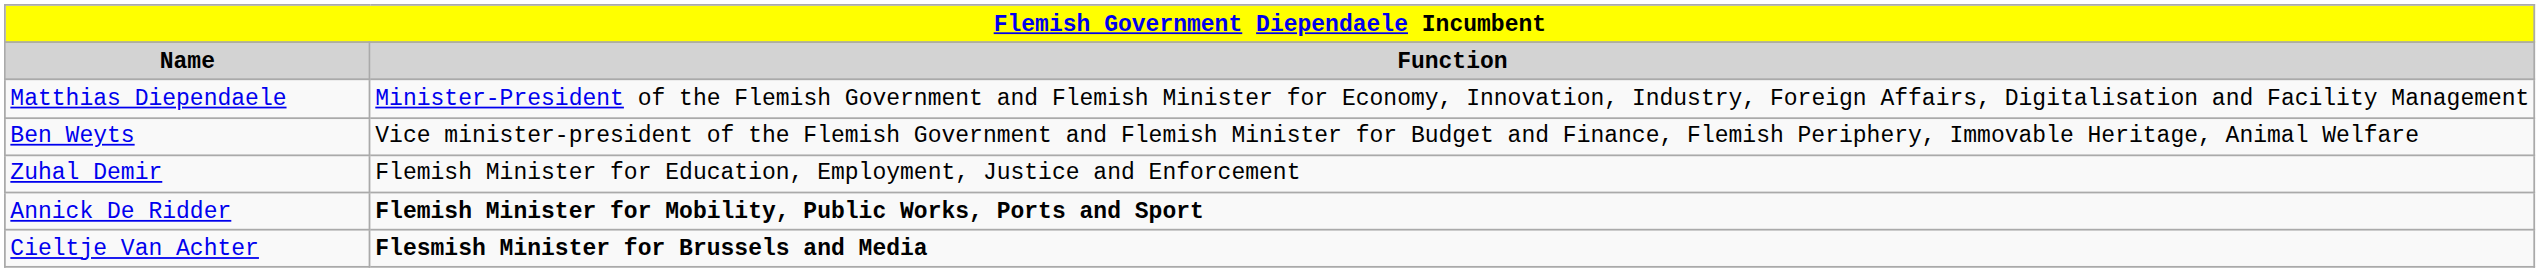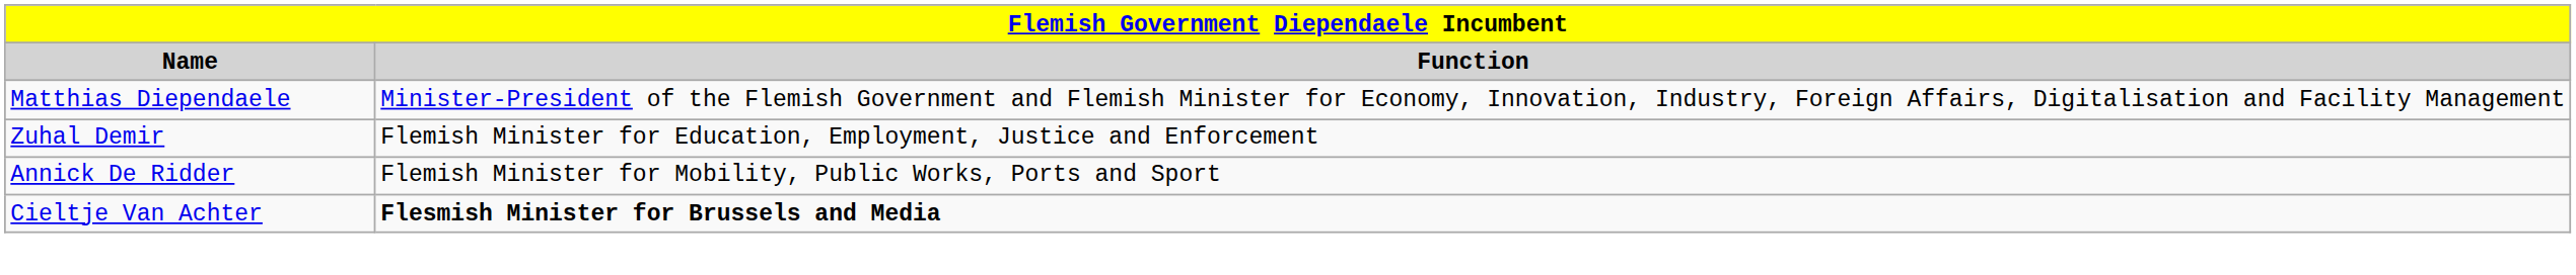- row: Ben Weyts | Vice minister-president of the Flemish Government and Flemish Minister for Budget and Finance, Flemish Periphery, Immovable Heritage, Animal Welfare
Annick De Ridder | Function: bold -> normal
